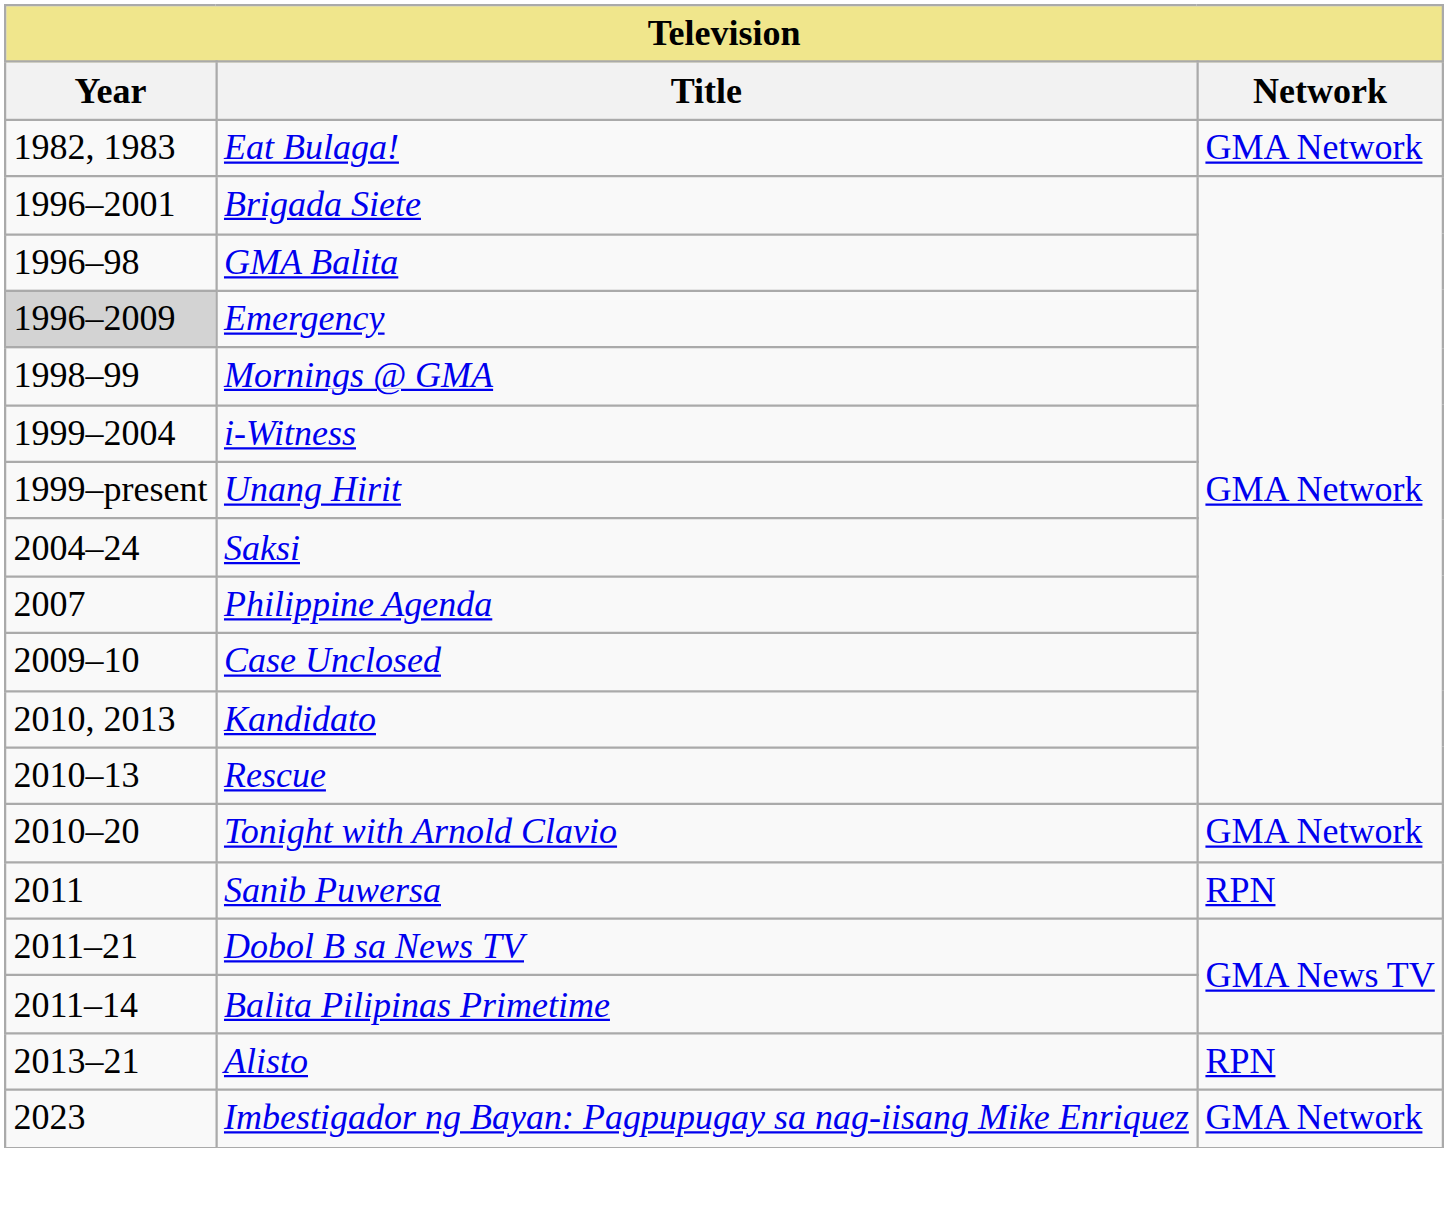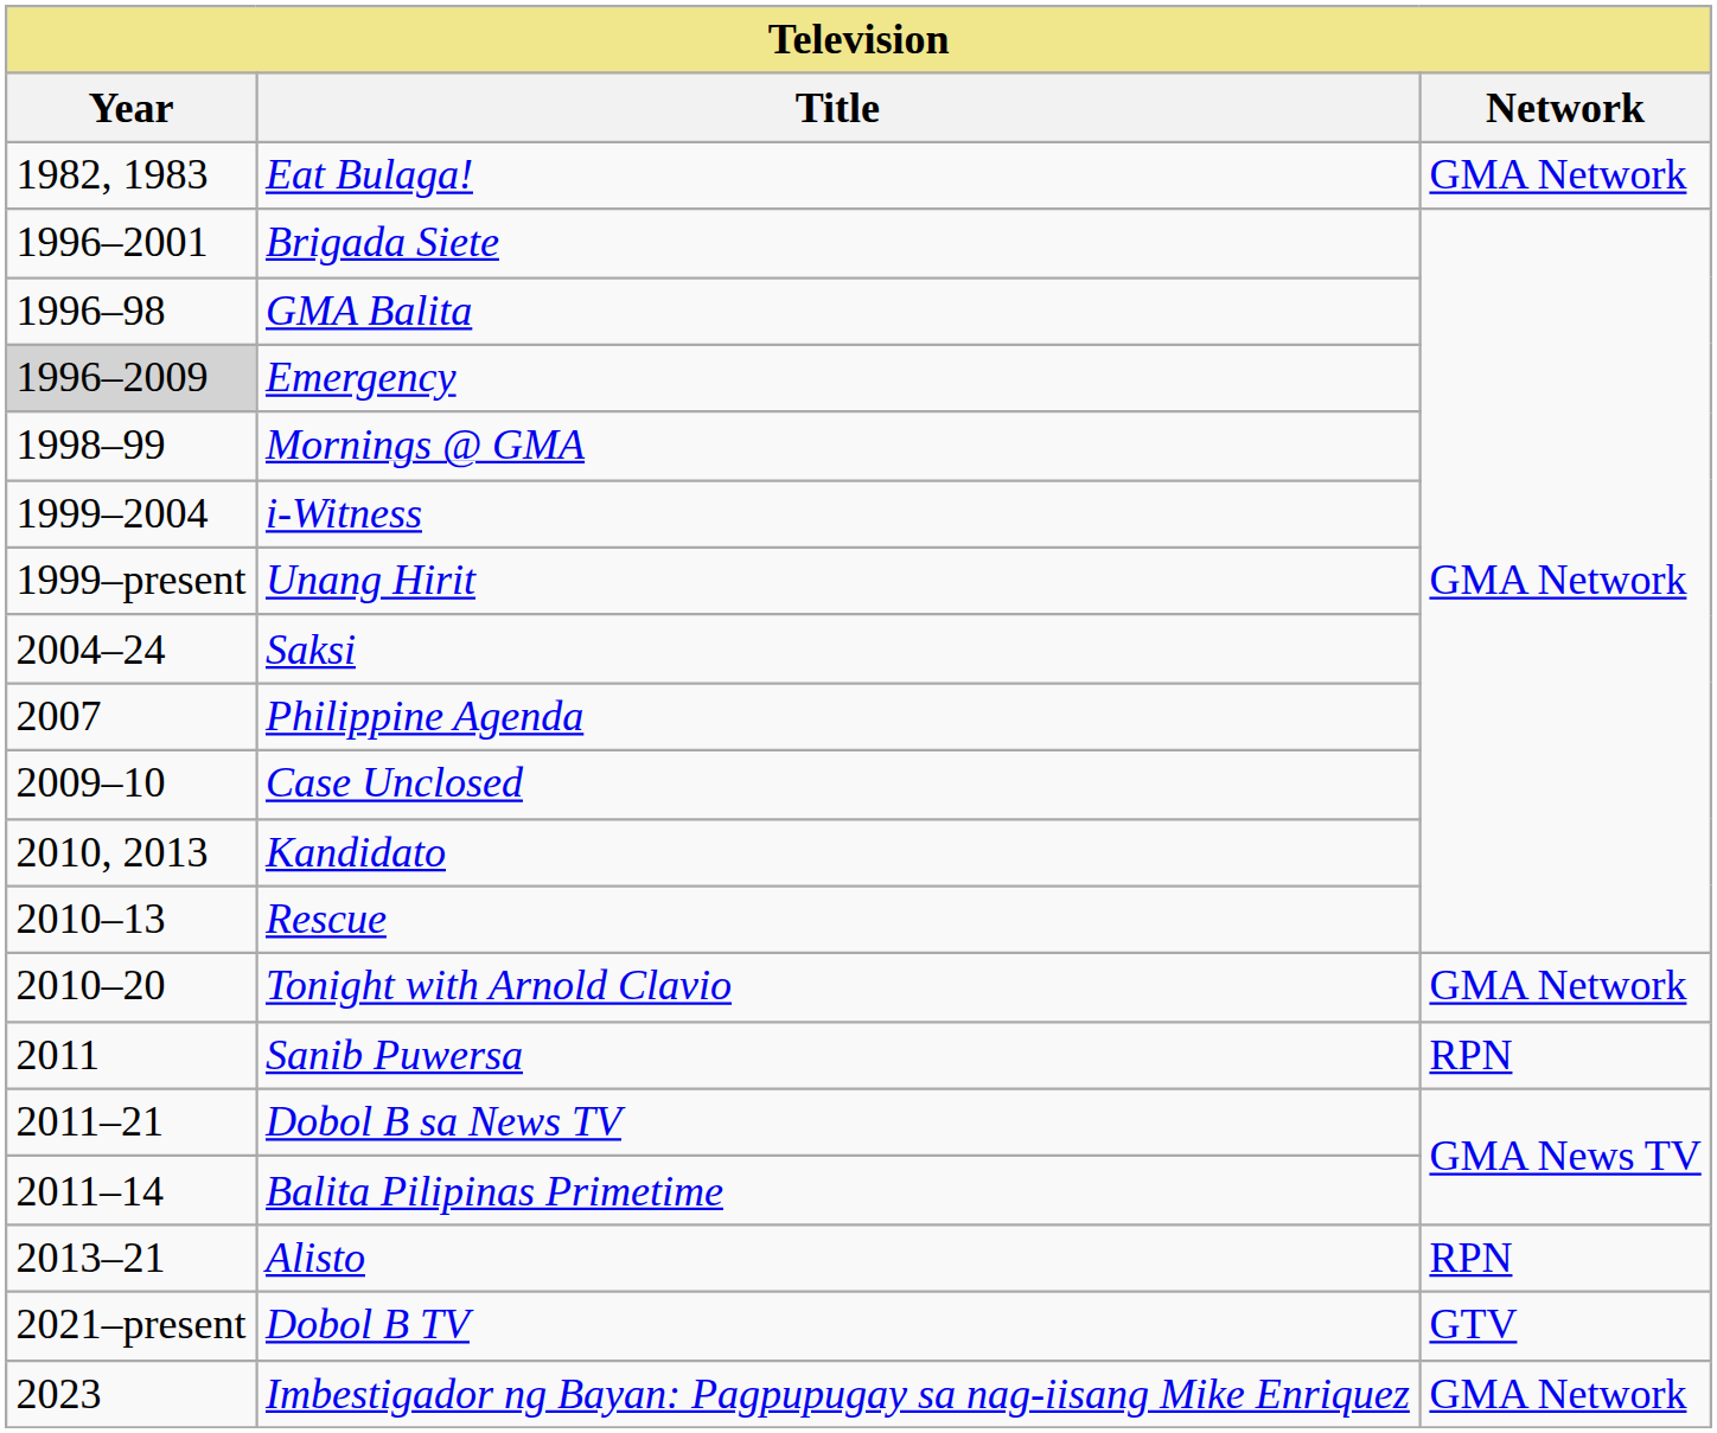+ row: 2021–present | Dobol B TV | GTV
